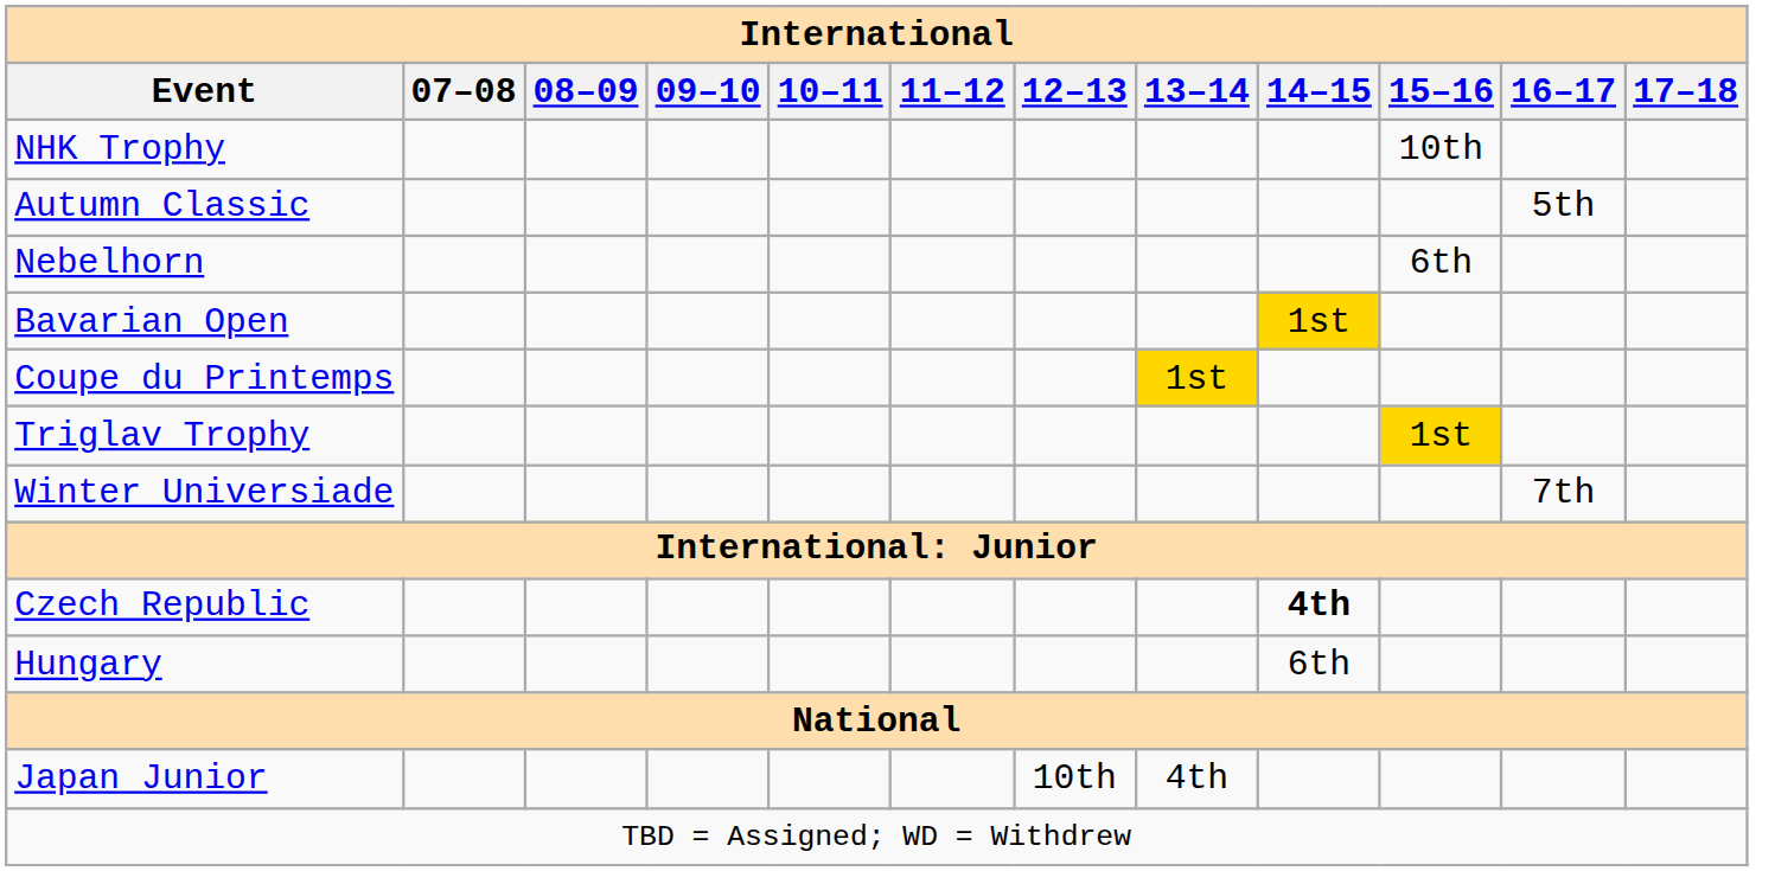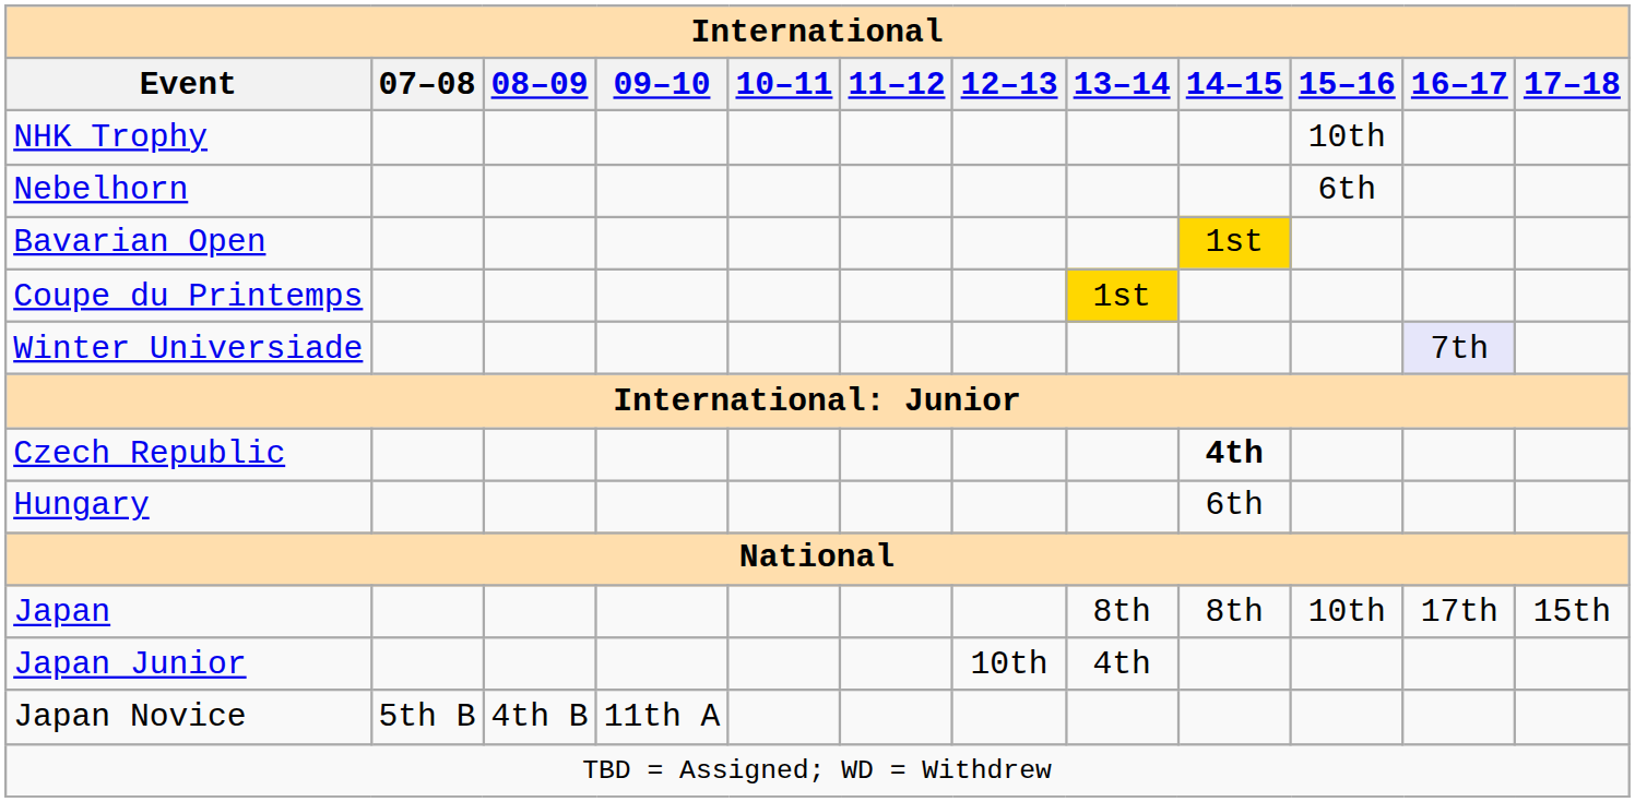- row: Autumn Classic | 5th
- row: Triglav Trophy | 1st
Winter Universiade | 16–17: no background -> lavender background
+ row: Japan | 8th | 8th | 10th | 17th | 15th
+ row: Japan Novice | 5th B | 4th B | 11th A
